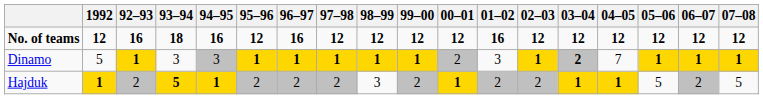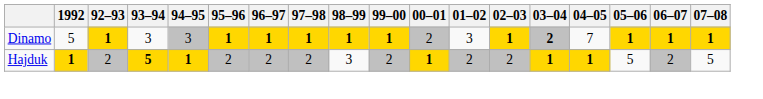- row: No. of teams | 12 | 16 | 18 | 16 | 12 | 16 | 12 | 12 | 12 | 12 | 16 | 12 | 12 | 12 | 12 | 12 | 12
